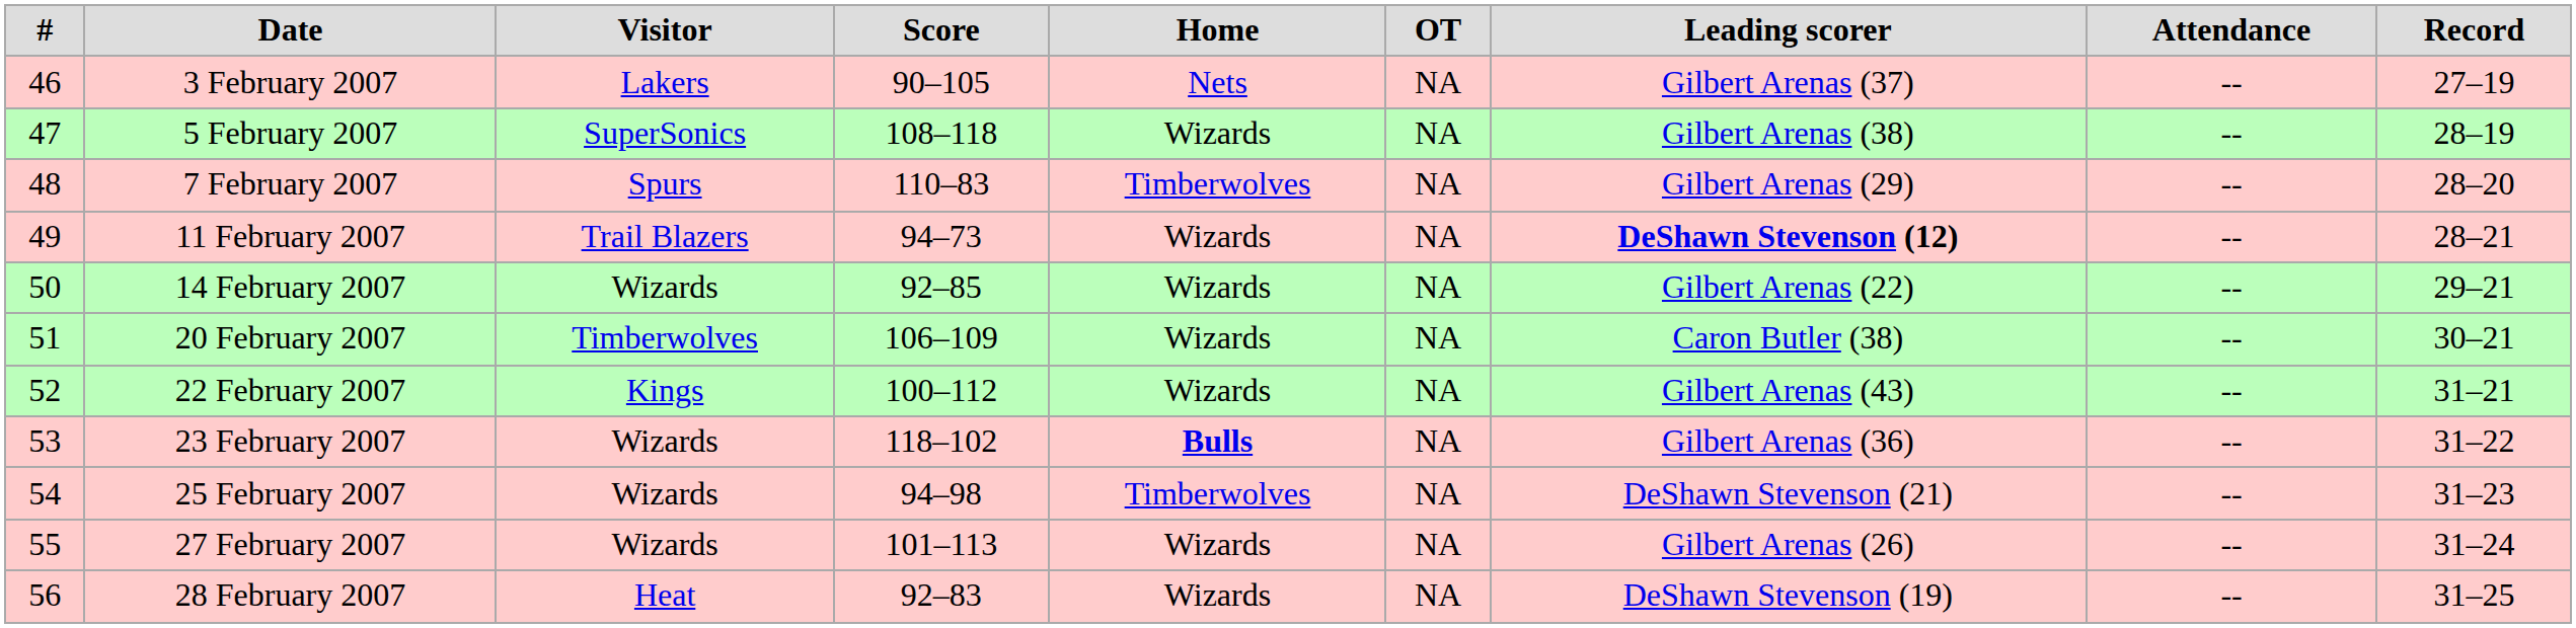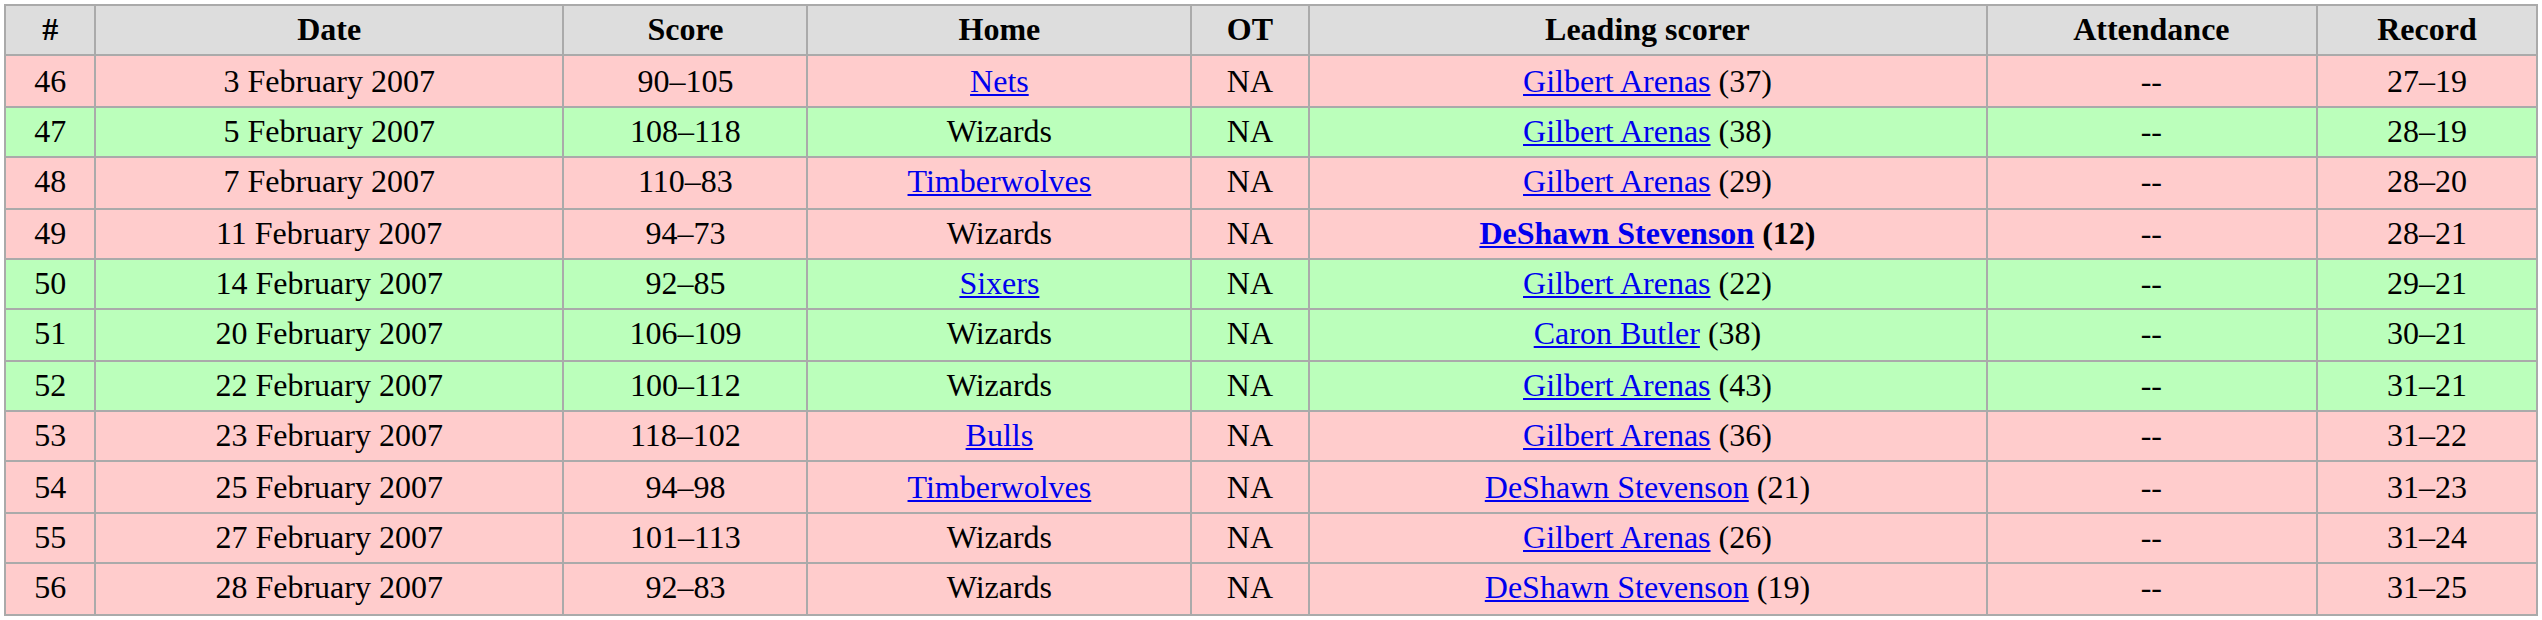- column: Visitor | Lakers | SuperSonics | Spurs | Trail Blazers | Wizards | Timberwolves | Kings | Wizards | Wizards | Wizards | Heat
14 February 2007 | Home: Wizards -> Sixers
23 February 2007 | Home: bold -> normal
